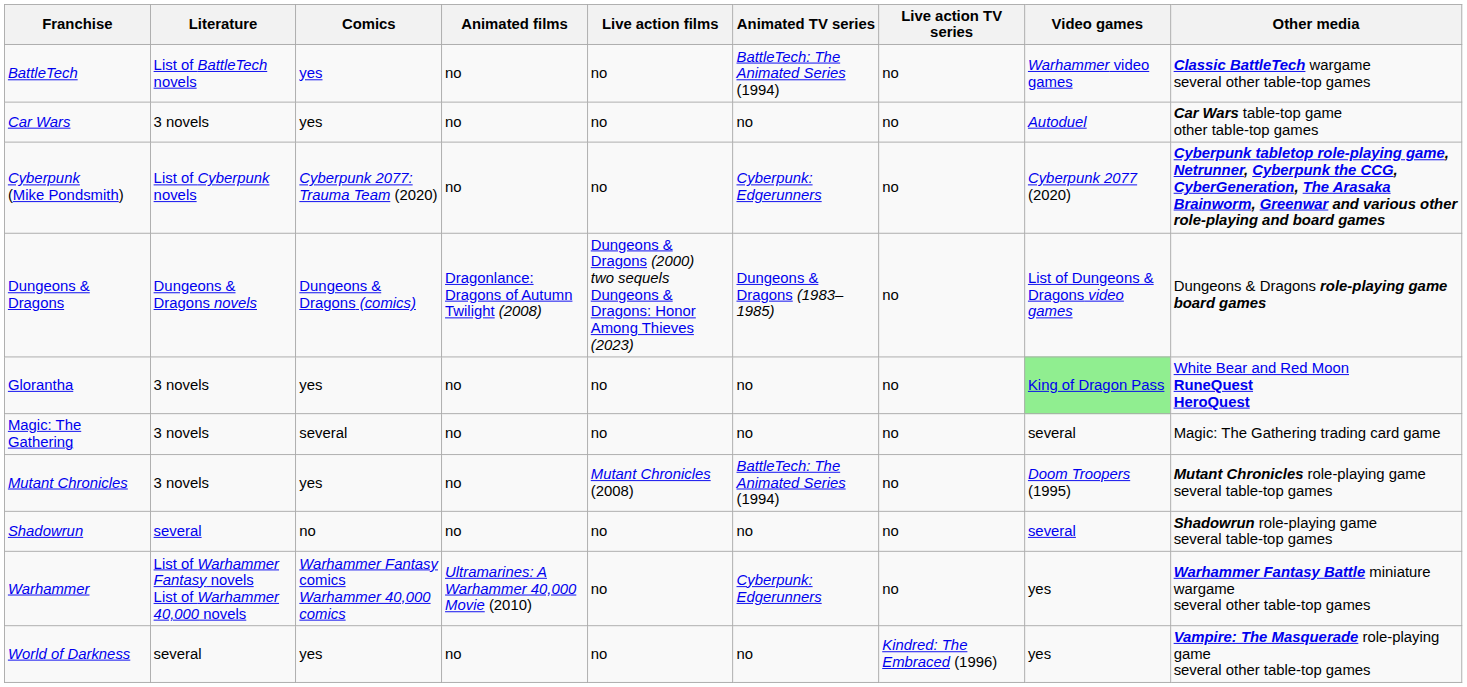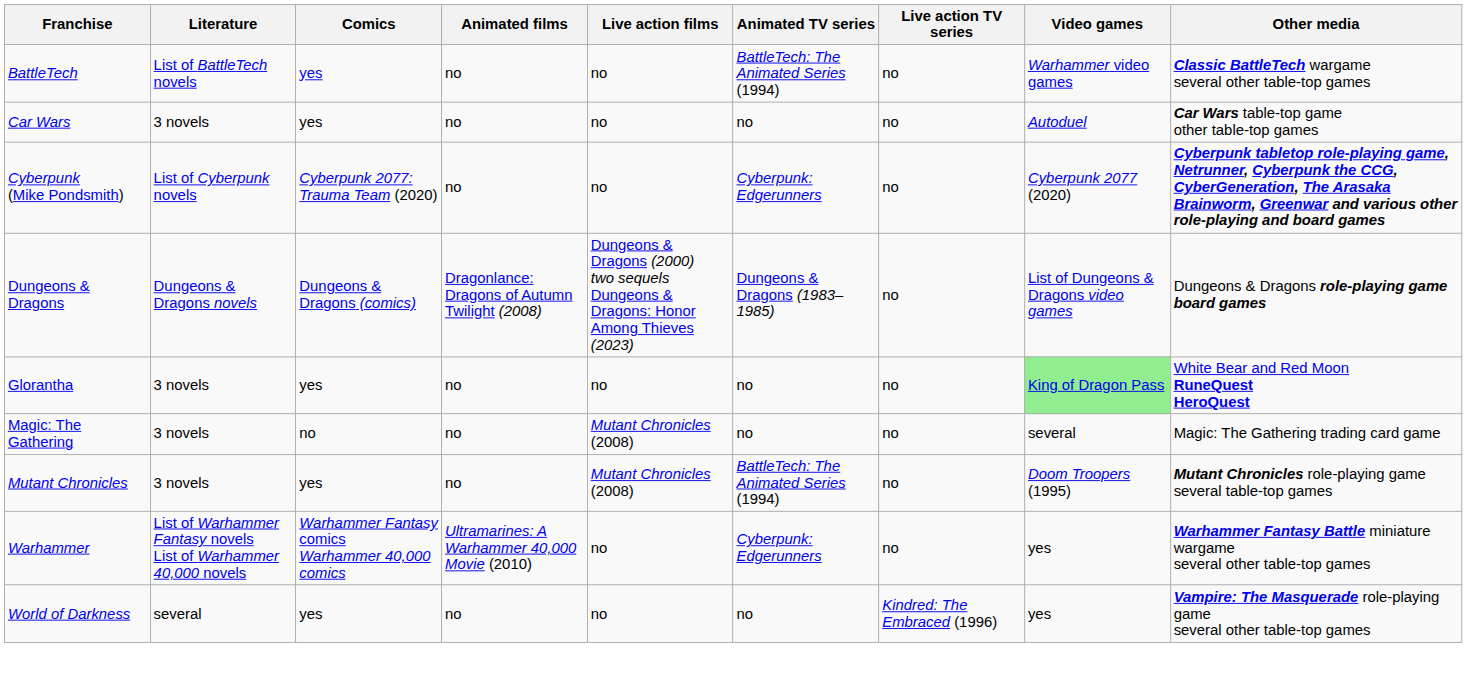Magic: The Gathering | Comics: several -> no
Magic: The Gathering | Live action films: no -> Mutant Chronicles (2008)
- row: Shadowrun | several | no | no | no | no | no | several | Shadowrun role-playing game several table-top games
